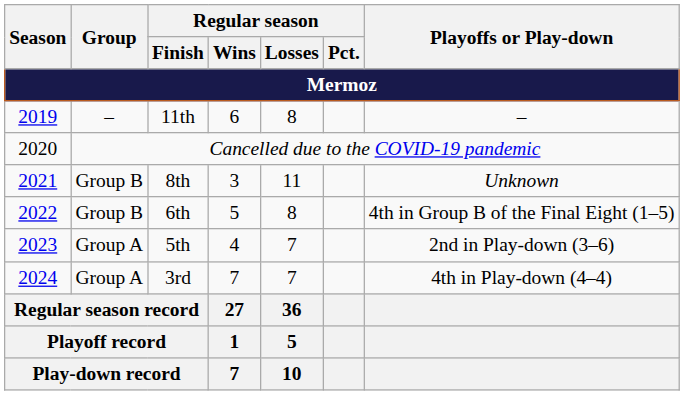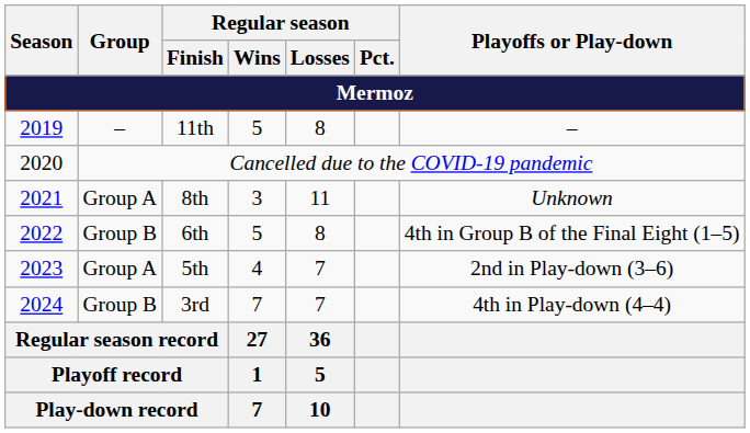11th | Regular season / Wins: 6 -> 5
8th | Group: Group B -> Group A
3rd | Group: Group A -> Group B
